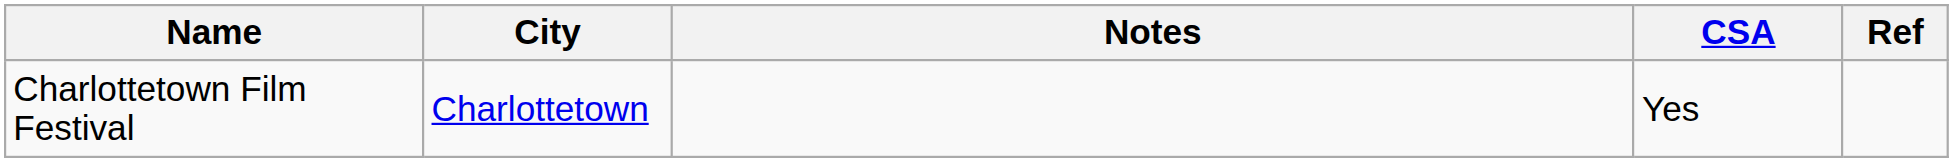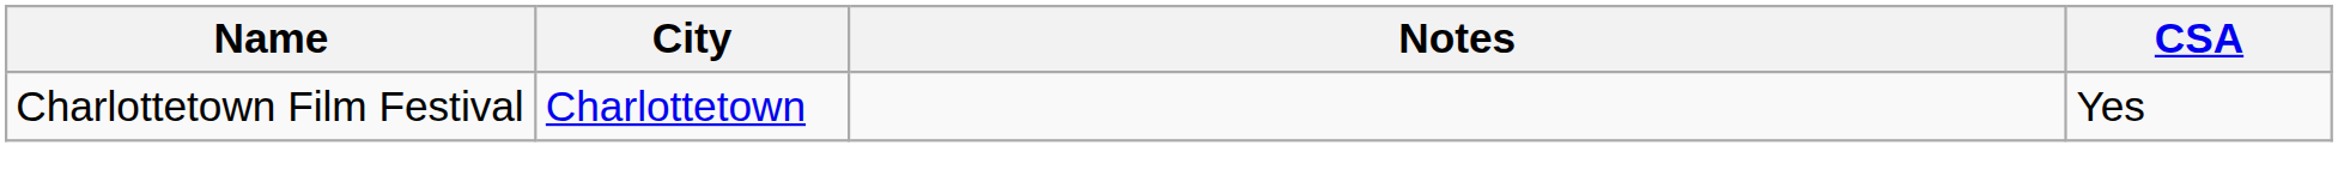- column: Ref
